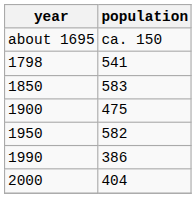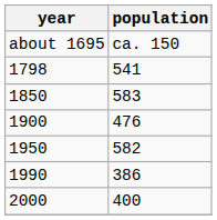1900 | population: 475 -> 476
2000 | population: 404 -> 400
